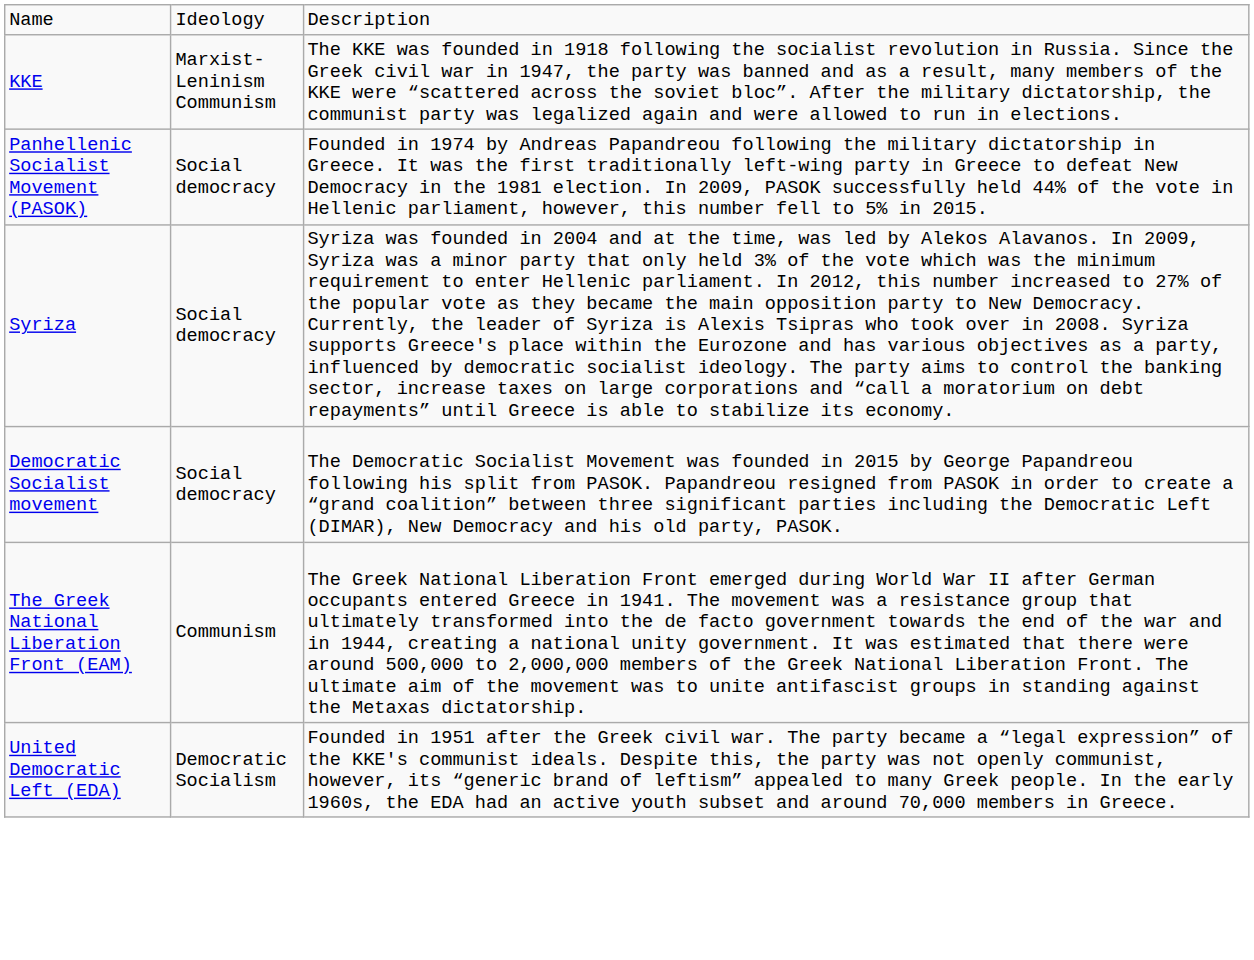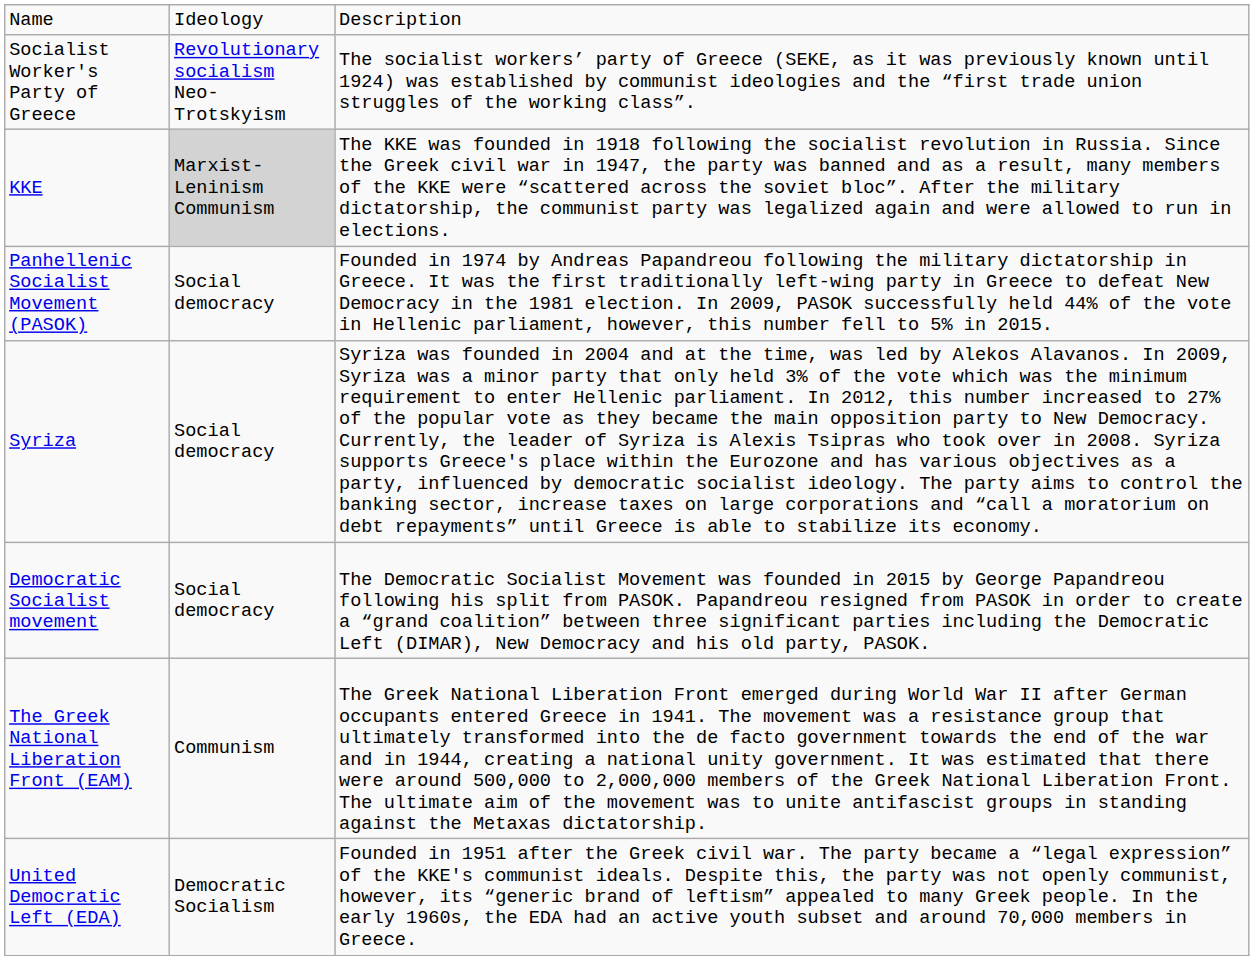+ row: Socialist Worker's Party of Greece | Revolutionary socialism Neo-Trotskyism | The socialist workers’ party of Greece (SEKE, as it was previously known until 1924) was established by communist ideologies and the “first trade union struggles of the working class”.
KKE | column 2: no background -> lightgrey background
